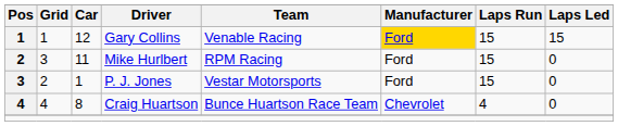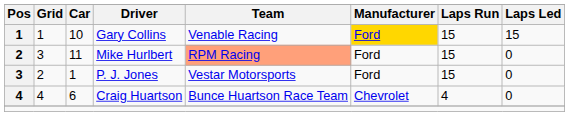Gary Collins | Car: 12 -> 10
Mike Hurlbert | Team: no background -> lightsalmon background
Craig Huartson | Car: 8 -> 6
